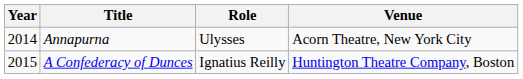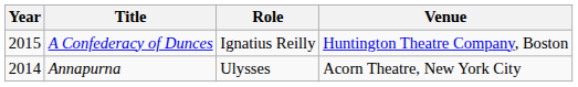rows swapped: Annapurna <-> A Confederacy of Dunces
